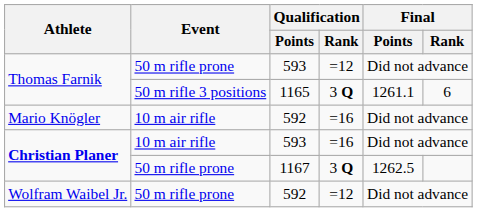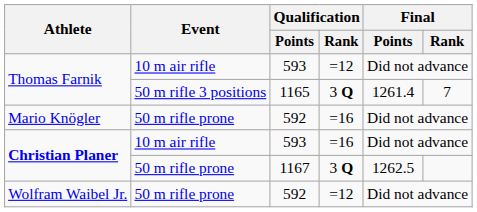Thomas Farnik / 593 | Event: 50 m rifle prone -> 10 m air rifle
Thomas Farnik / 1165 | Final / Points: 1261.1 -> 1261.4
Thomas Farnik / 1165 | Final / Rank: 6 -> 7
Mario Knögler | Event: 10 m air rifle -> 50 m rifle prone
